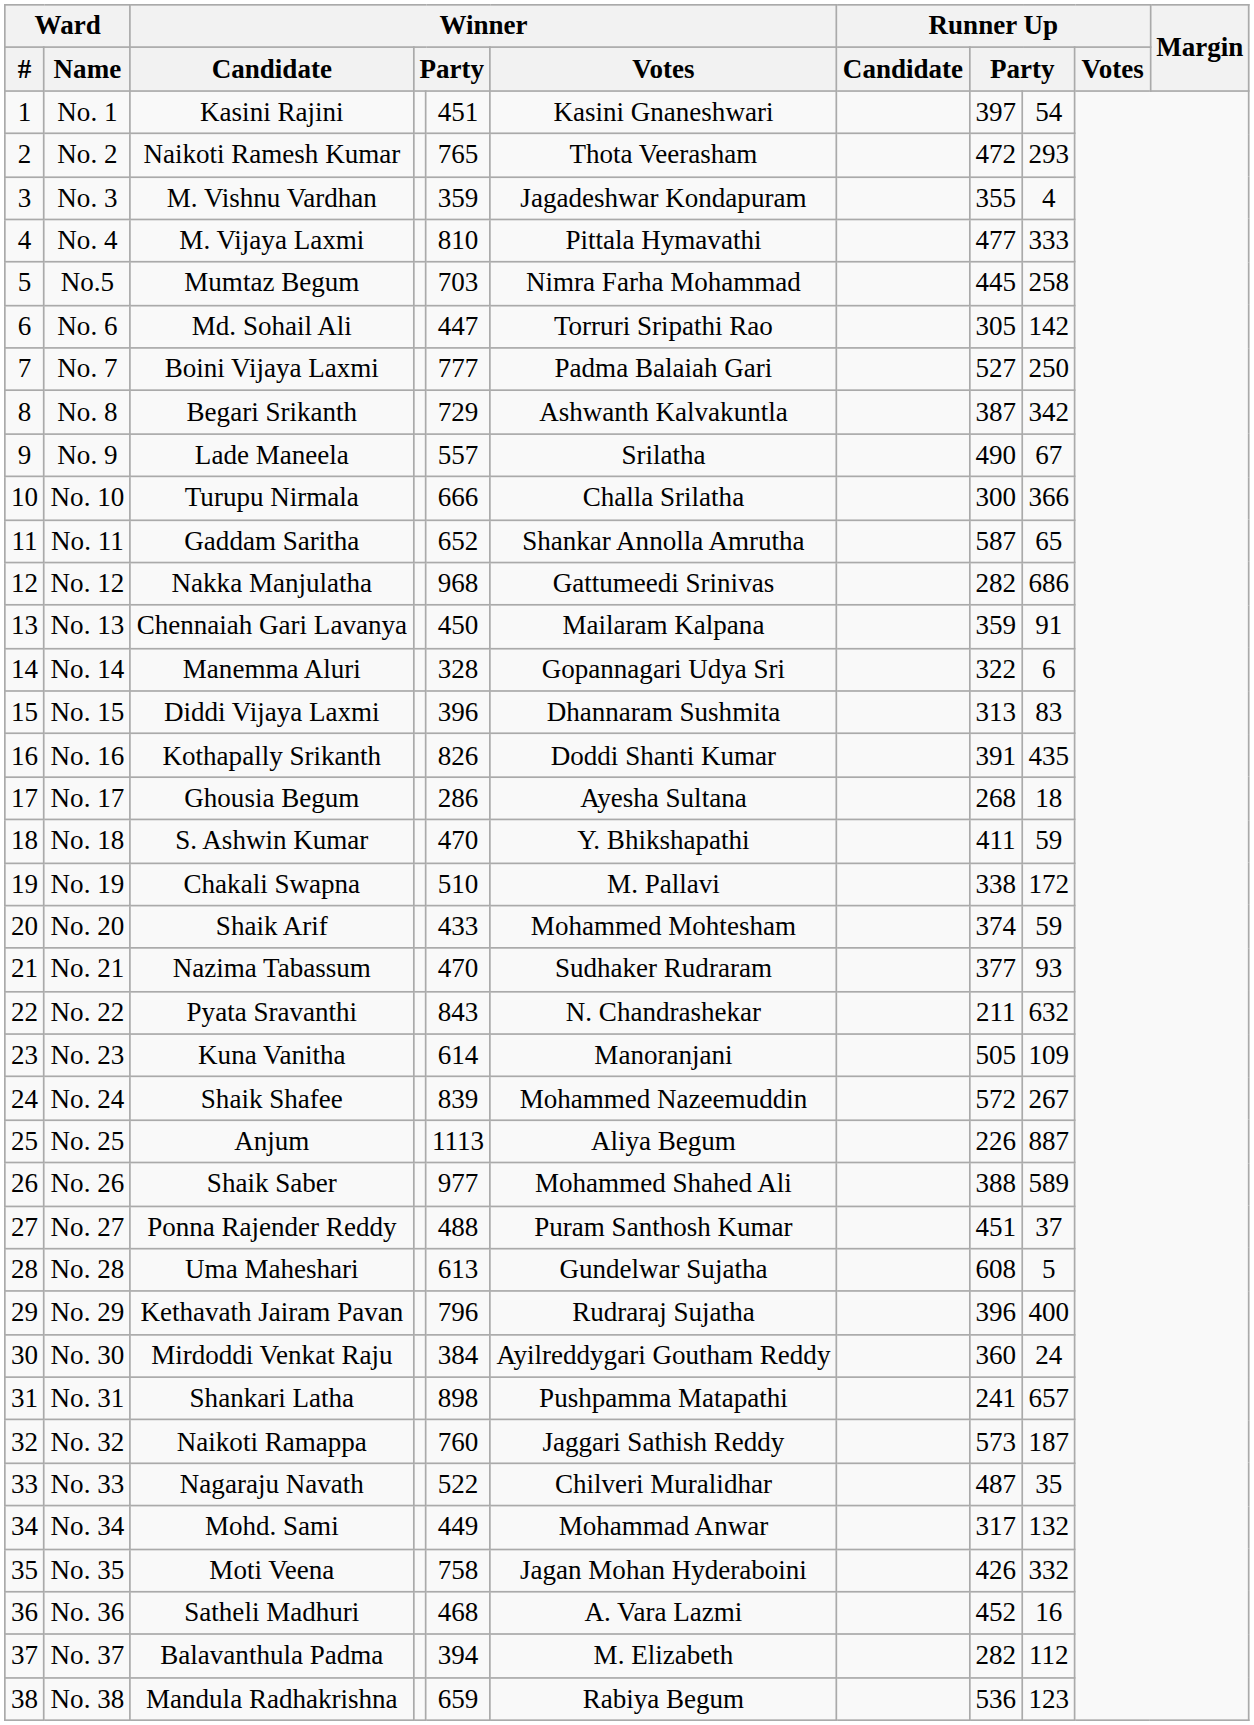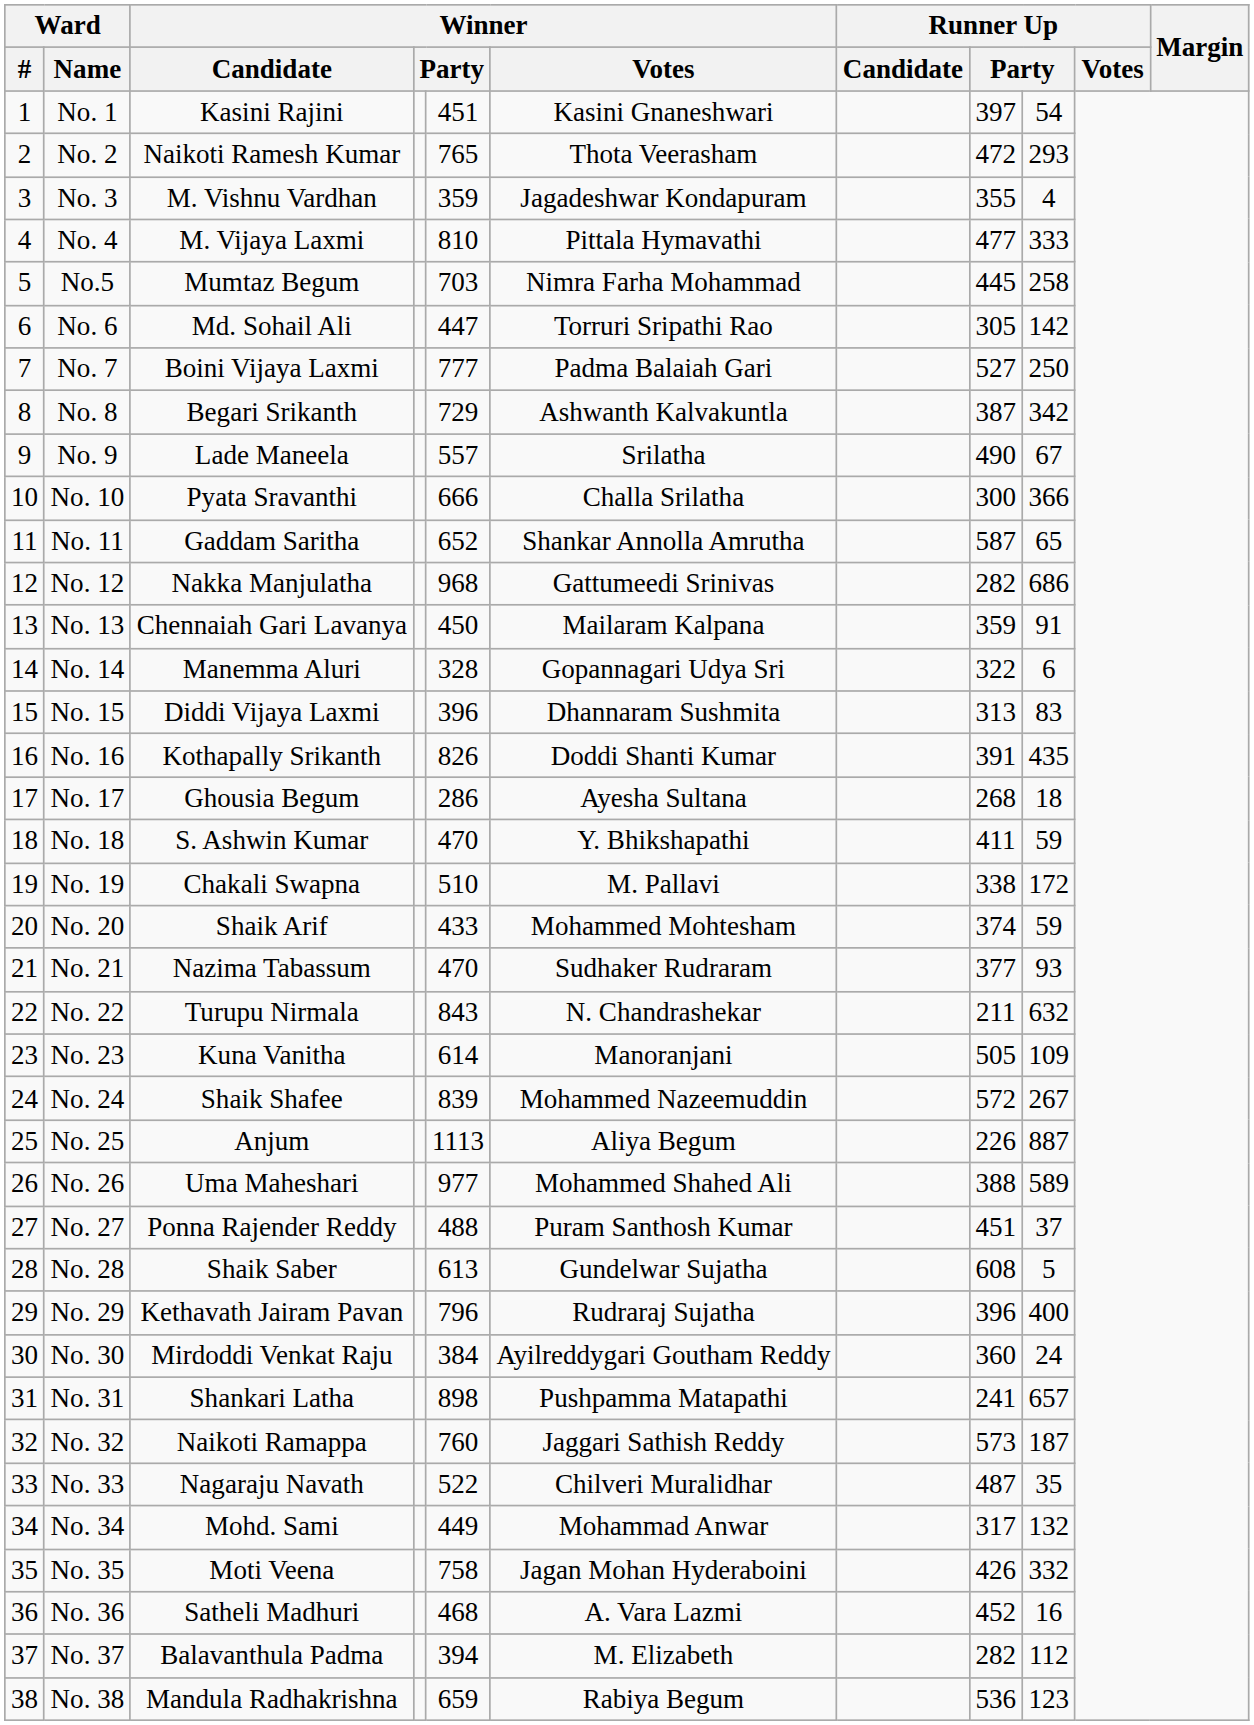No. 10 | Winner / Candidate: Turupu Nirmala -> Pyata Sravanthi
No. 22 | Winner / Candidate: Pyata Sravanthi -> Turupu Nirmala
No. 26 | Winner / Candidate: Shaik Saber -> Uma Maheshari
No. 28 | Winner / Candidate: Uma Maheshari -> Shaik Saber
